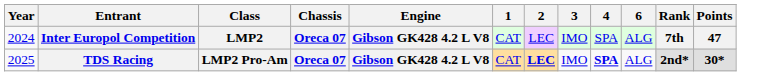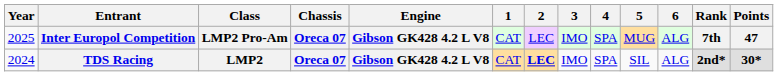+ column: 5 | MUG | SIL
Inter Europol Competition | Year: 2024 -> 2025
Inter Europol Competition | Class: LMP2 -> LMP2 Pro-Am
TDS Racing | Year: 2025 -> 2024
TDS Racing | Class: LMP2 Pro-Am -> LMP2
TDS Racing | 4: bold -> normal
